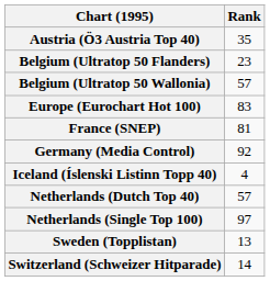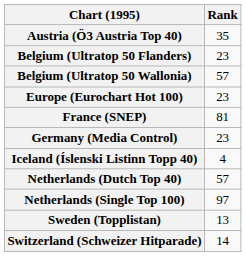Europe (Eurochart Hot 100) | Rank: 83 -> 23
Germany (Media Control) | Rank: 92 -> 23
